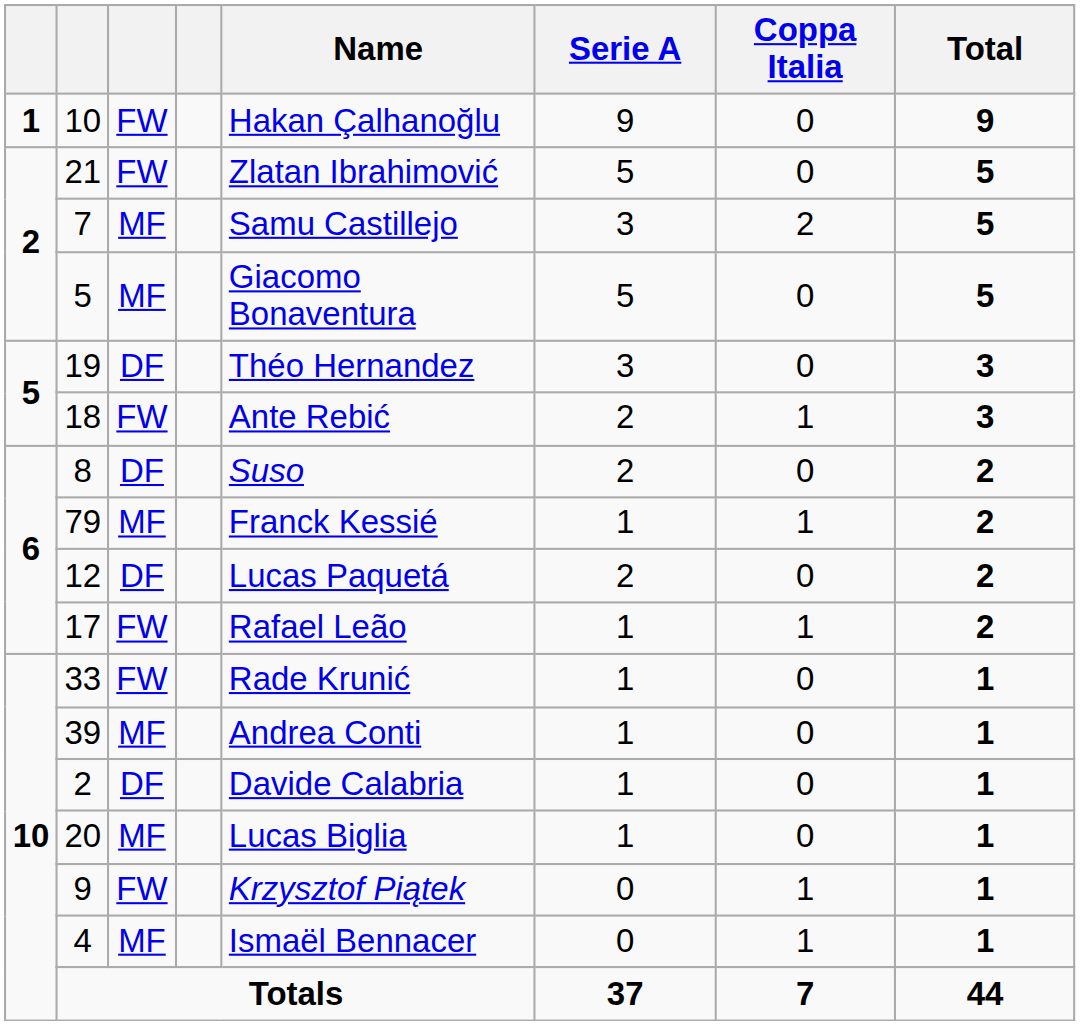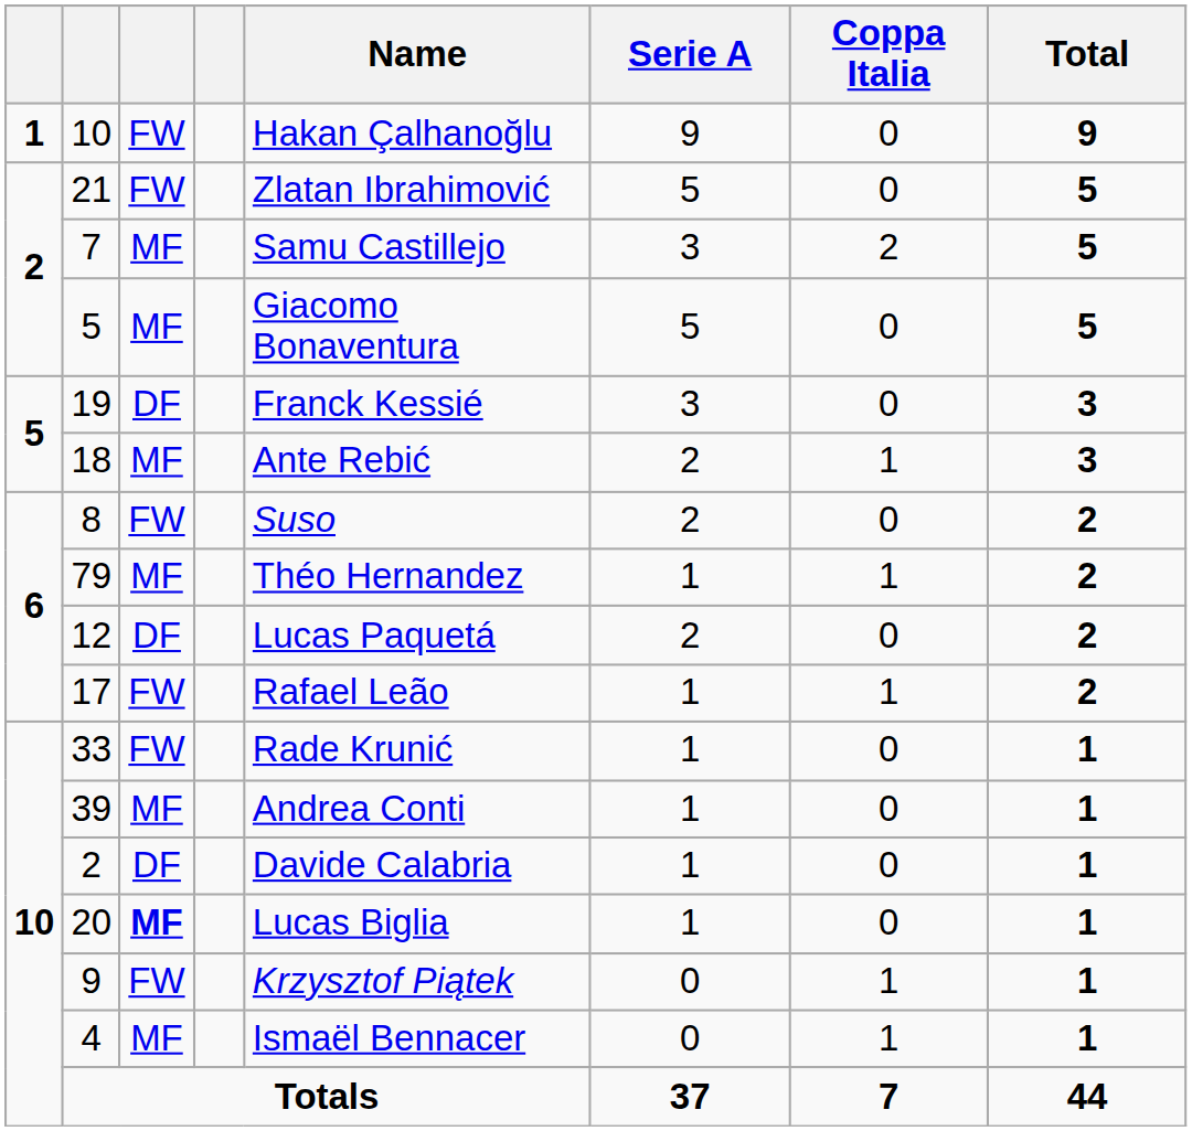19 | Name: Théo Hernandez -> Franck Kessié
18 | column 3: FW -> MF
8 | column 3: DF -> FW
79 | Name: Franck Kessié -> Théo Hernandez
20 | column 3: normal -> bold
